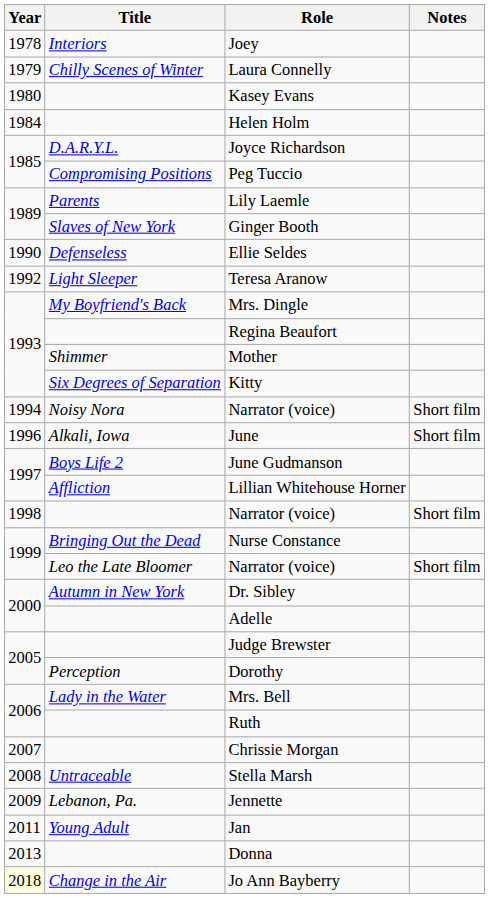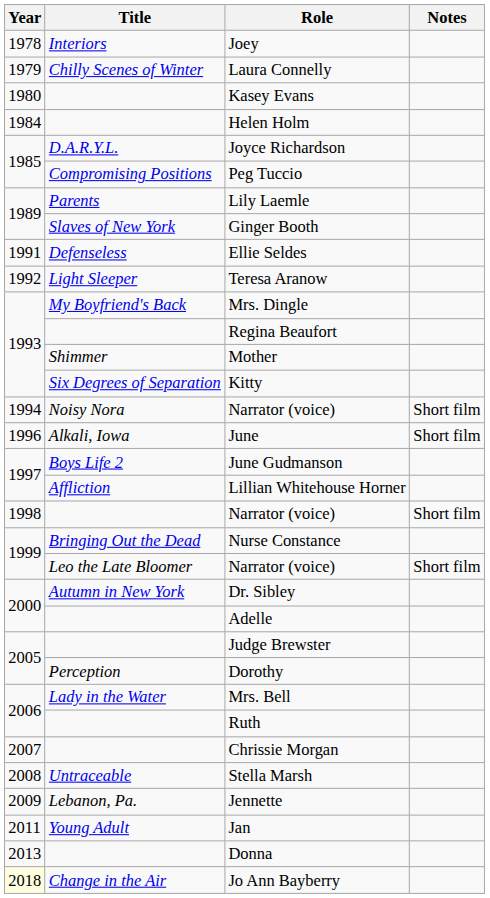Ellie Seldes | Year: 1990 -> 1991
